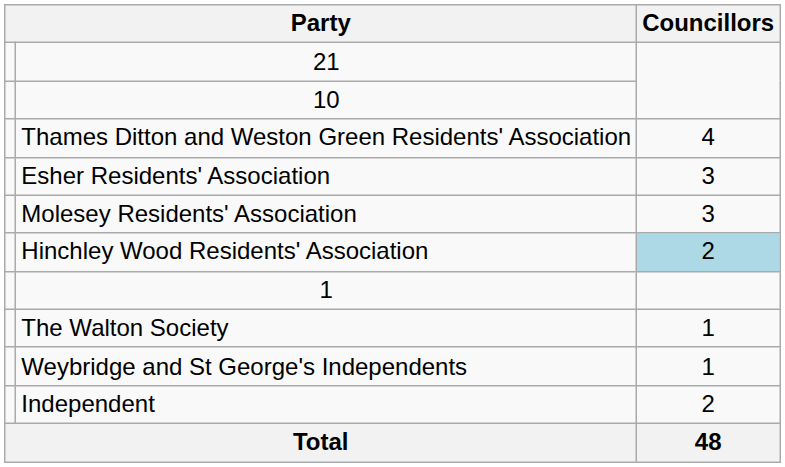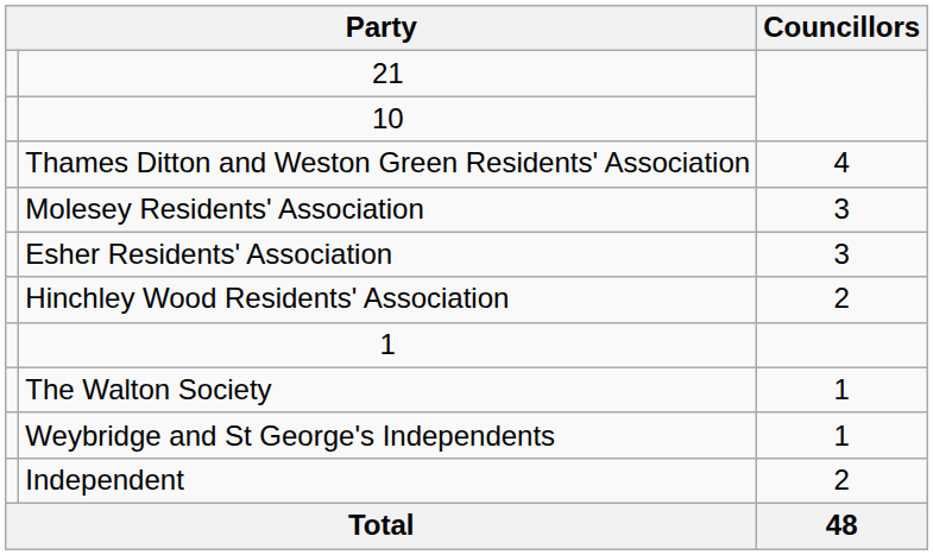rows swapped: Esher Residents' Association <-> Molesey Residents' Association
Hinchley Wood Residents' Association | Councillors: lightblue background -> no background
